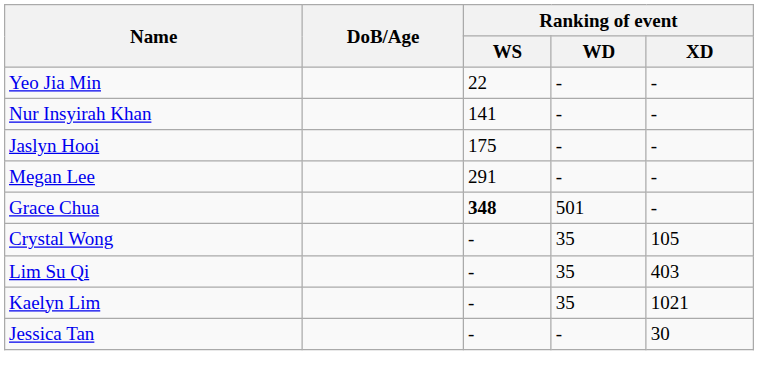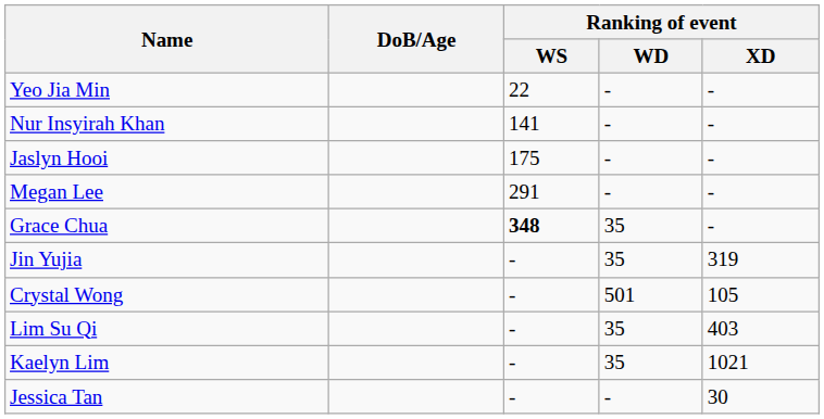Grace Chua | Ranking of event / WD: 501 -> 35
+ row: Jin Yujia | - | 35 | 319
Crystal Wong | Ranking of event / WD: 35 -> 501
